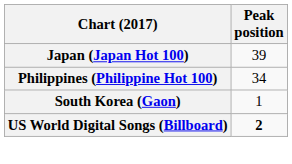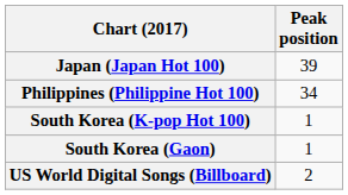+ row: South Korea (K-pop Hot 100) | 1
US World Digital Songs (Billboard) | Peak position: bold -> normal
